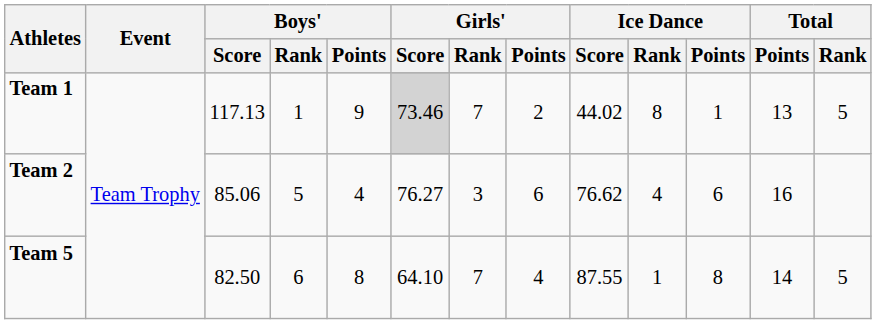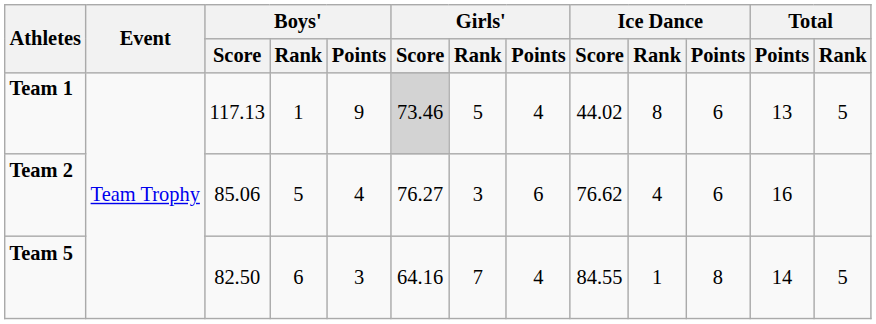Team 1 | Girls' / Rank: 7 -> 5
Team 1 | Girls' / Points: 2 -> 4
Team 1 | Ice Dance / Points: 1 -> 6
Team 5 | Boys' / Points: 8 -> 3
Team 5 | Girls' / Score: 64.10 -> 64.16
Team 5 | Ice Dance / Score: 87.55 -> 84.55
